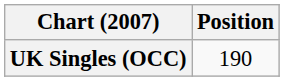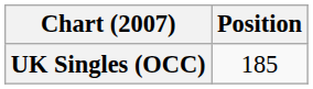UK Singles (OCC) | Position: 190 -> 185
